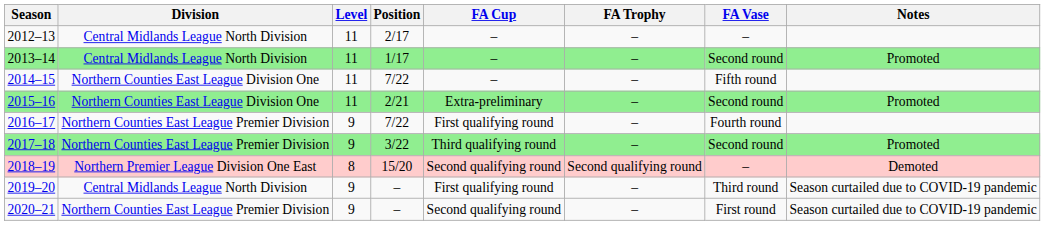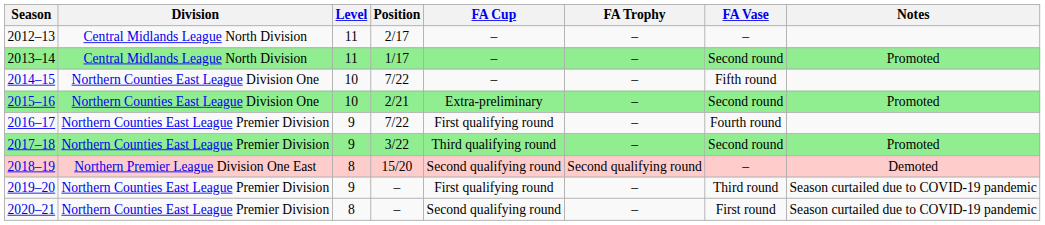2014–15 | Level: 11 -> 10
2015–16 | Level: 11 -> 10
2019–20 | Division: Central Midlands League North Division -> Northern Counties East League Premier Division
2020–21 | Level: 9 -> 8
